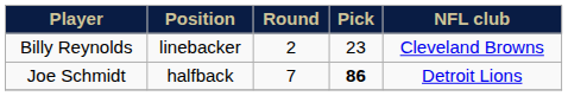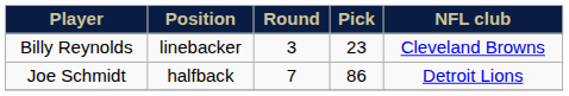Billy Reynolds | Round: 2 -> 3
Joe Schmidt | Pick: bold -> normal
